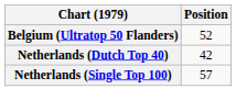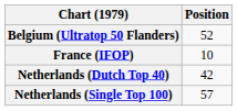+ row: France (IFOP) | 10
